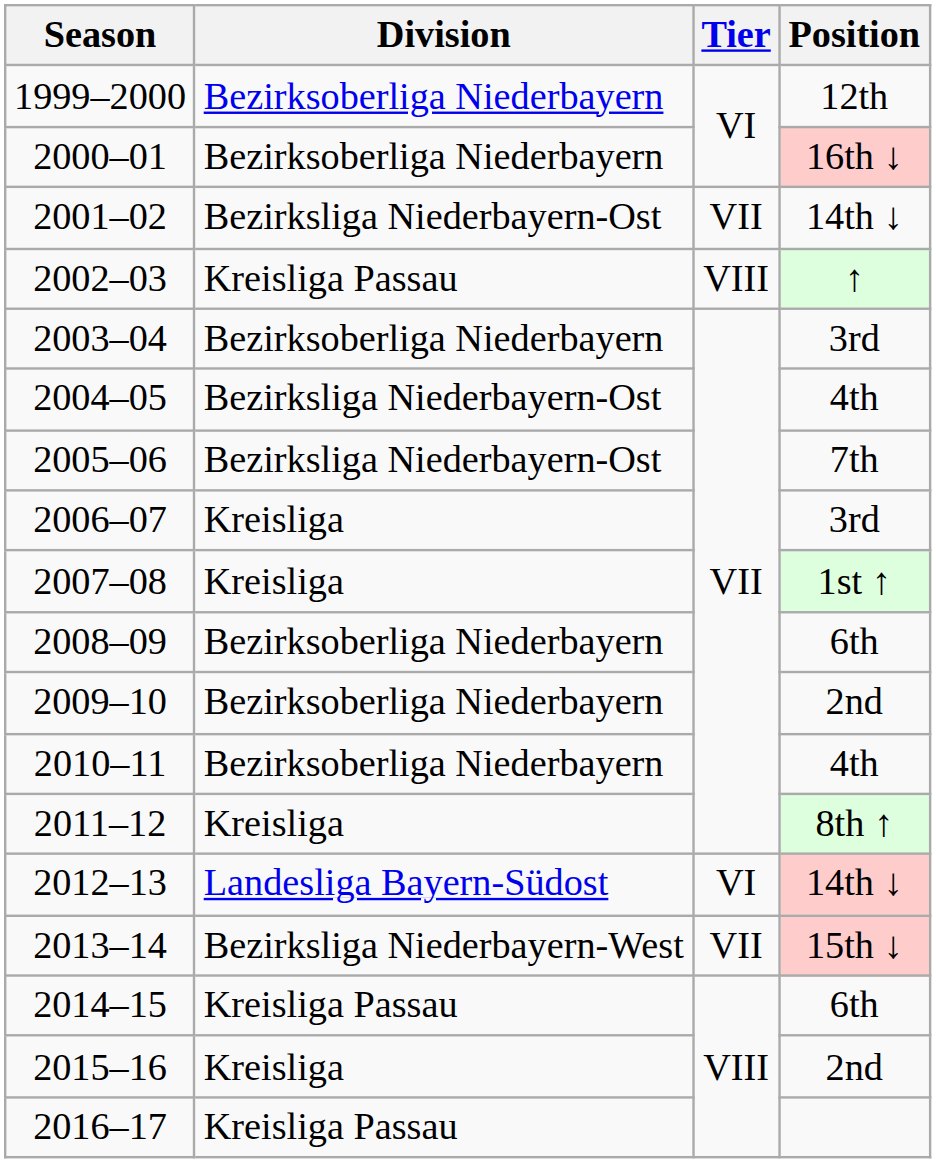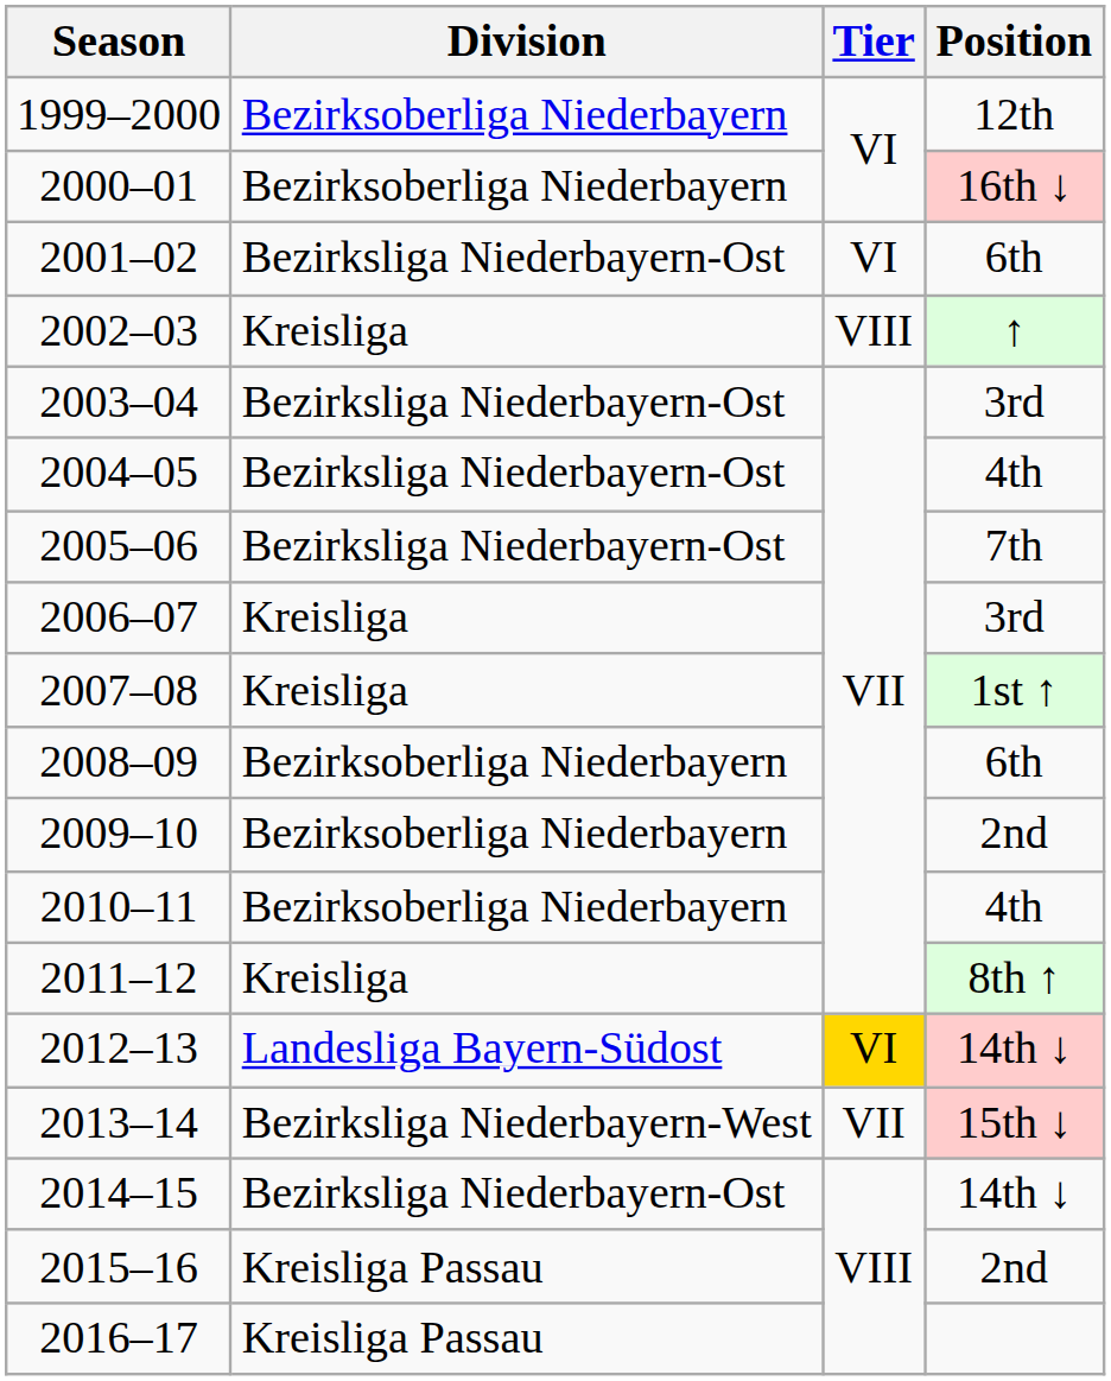2001–02 | Tier: VII -> VI
2001–02 | Position: 14th ↓ -> 6th
2002–03 | Division: Kreisliga Passau -> Kreisliga
2003–04 | Division: Bezirksoberliga Niederbayern -> Bezirksliga Niederbayern-Ost
2012–13 | Tier: no background -> gold background
2014–15 | Division: Kreisliga Passau -> Bezirksliga Niederbayern-Ost
2014–15 | Position: 6th -> 14th ↓
2015–16 | Division: Kreisliga -> Kreisliga Passau
